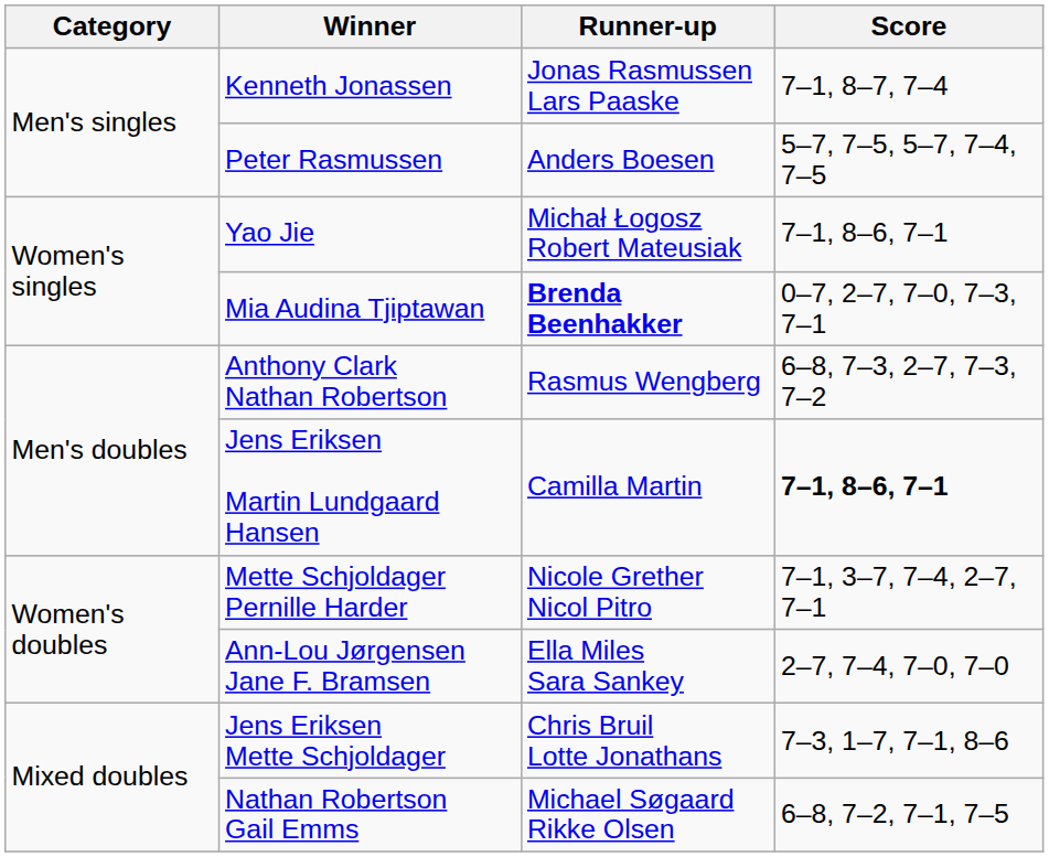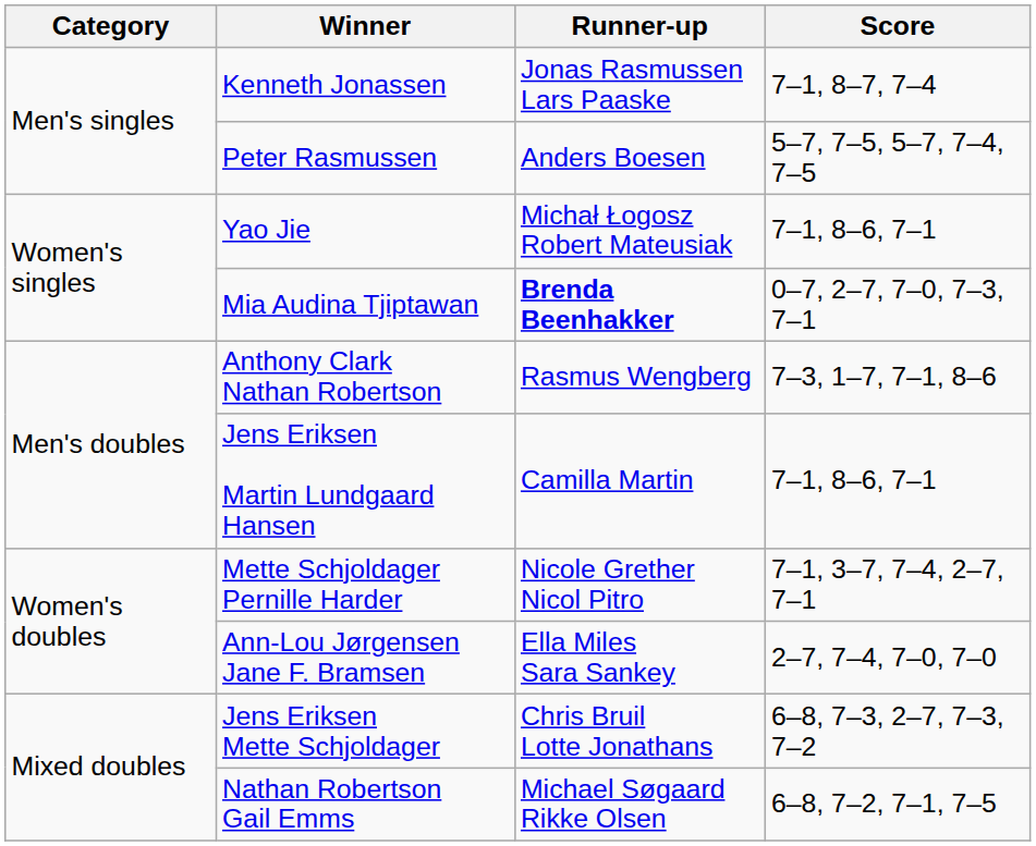Anthony Clark Nathan Robertson | Score: 6–8, 7–3, 2–7, 7–3, 7–2 -> 7–3, 1–7, 7–1, 8–6
Jens Eriksen Martin Lundgaard Hansen | Score: bold -> normal
Jens Eriksen Mette Schjoldager | Score: 7–3, 1–7, 7–1, 8–6 -> 6–8, 7–3, 2–7, 7–3, 7–2
